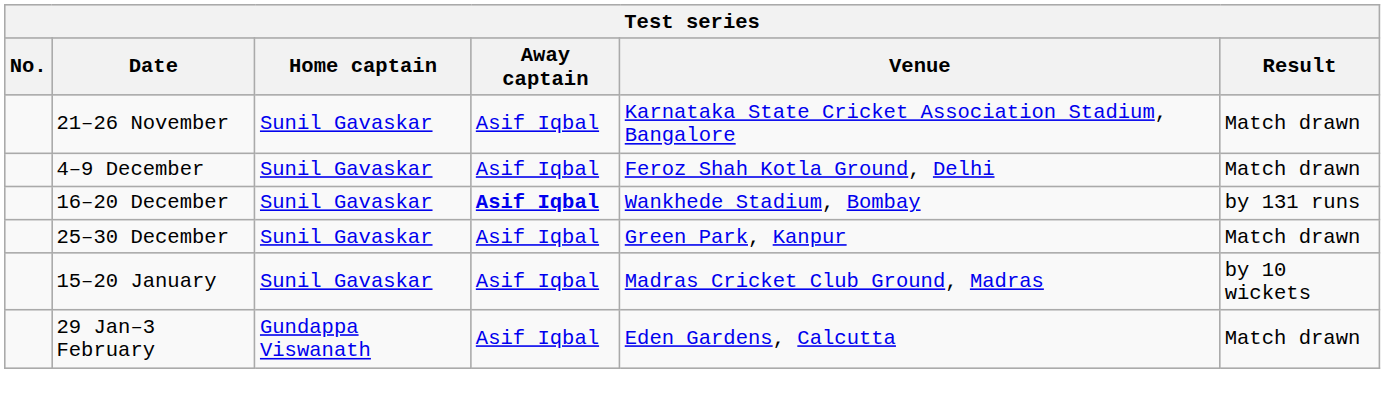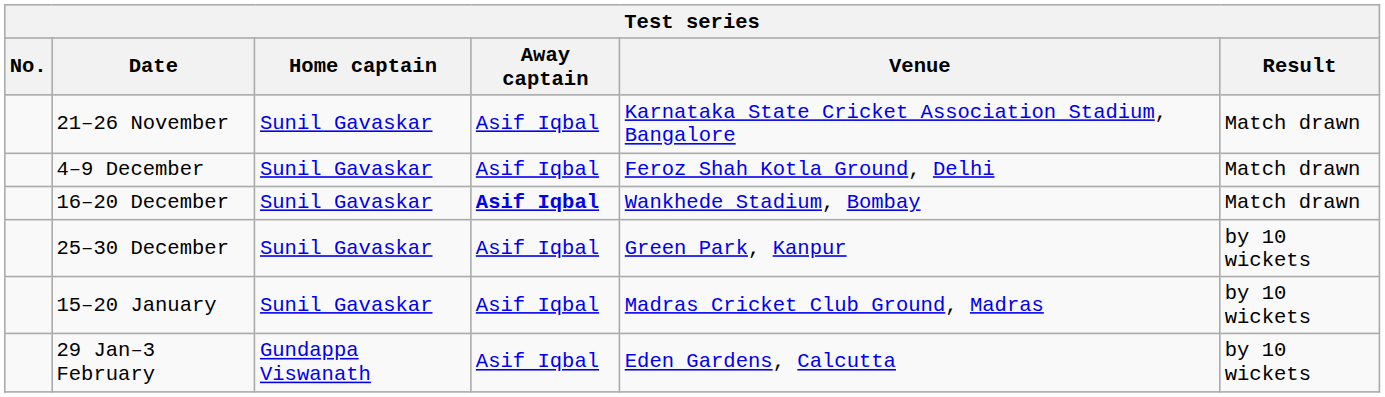16–20 December | Result: by 131 runs -> Match drawn
25–30 December | Result: Match drawn -> by 10 wickets
29 Jan–3 February | Result: Match drawn -> by 10 wickets
